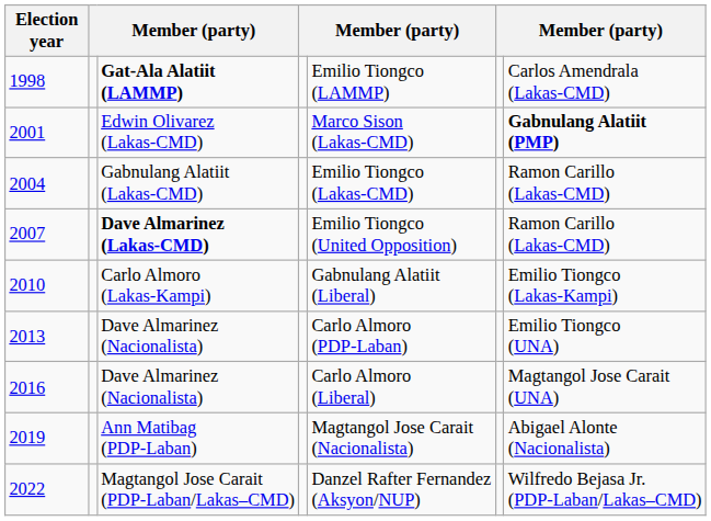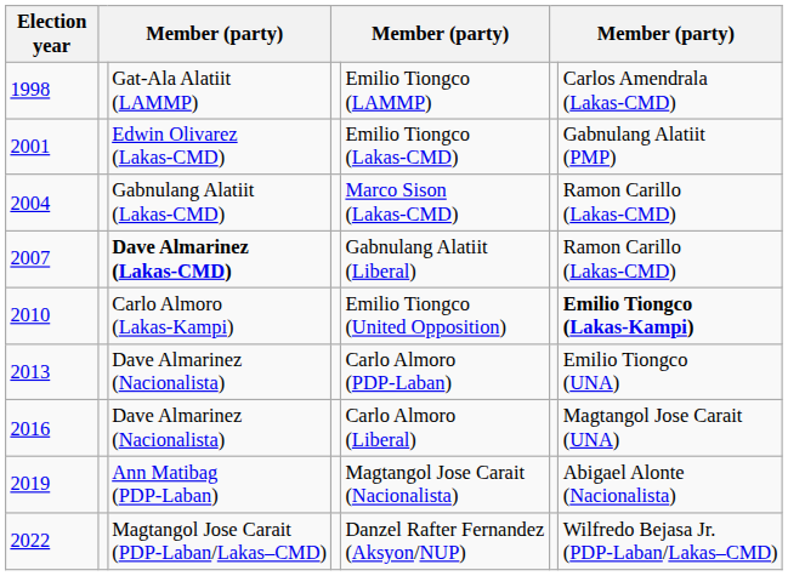1998 | column 3: bold -> normal
2001 | column 5: Marco Sison (Lakas-CMD) -> Emilio Tiongco (Lakas-CMD)
2001 | column 7: bold -> normal
2004 | column 5: Emilio Tiongco (Lakas-CMD) -> Marco Sison (Lakas-CMD)
2007 | column 5: Emilio Tiongco (United Opposition) -> Gabnulang Alatiit (Liberal)
2010 | column 5: Gabnulang Alatiit (Liberal) -> Emilio Tiongco (United Opposition)
2010 | column 7: normal -> bold
